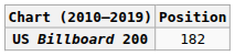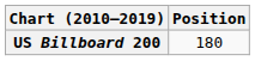US Billboard 200 | Position: 182 -> 180
